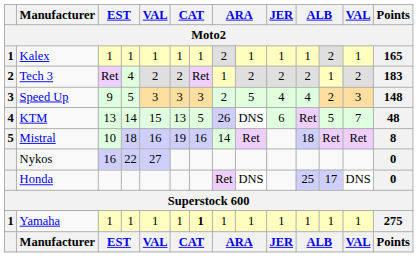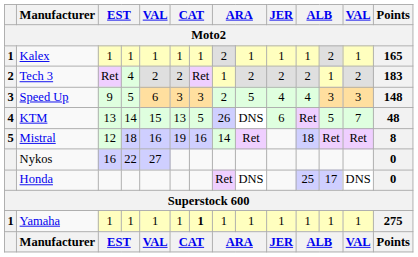Speed Up | column 5: 3 -> 6
Speed Up | column 12: 2 -> 3
Mistral | column 3: 10 -> 12
